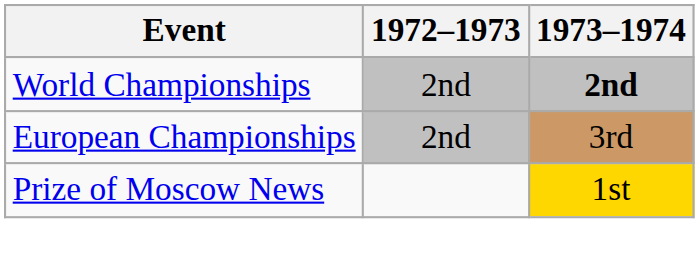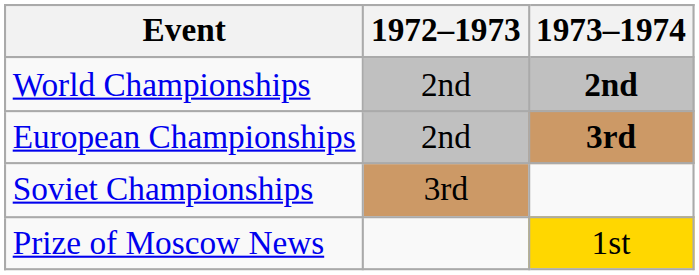European Championships | 1973–1974: normal -> bold
+ row: Soviet Championships | 3rd
